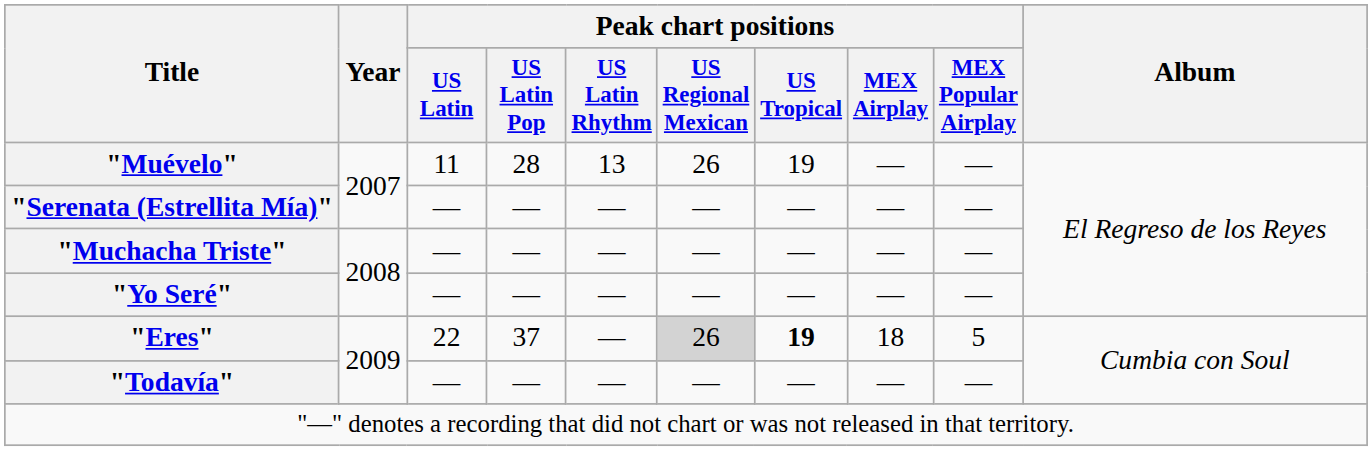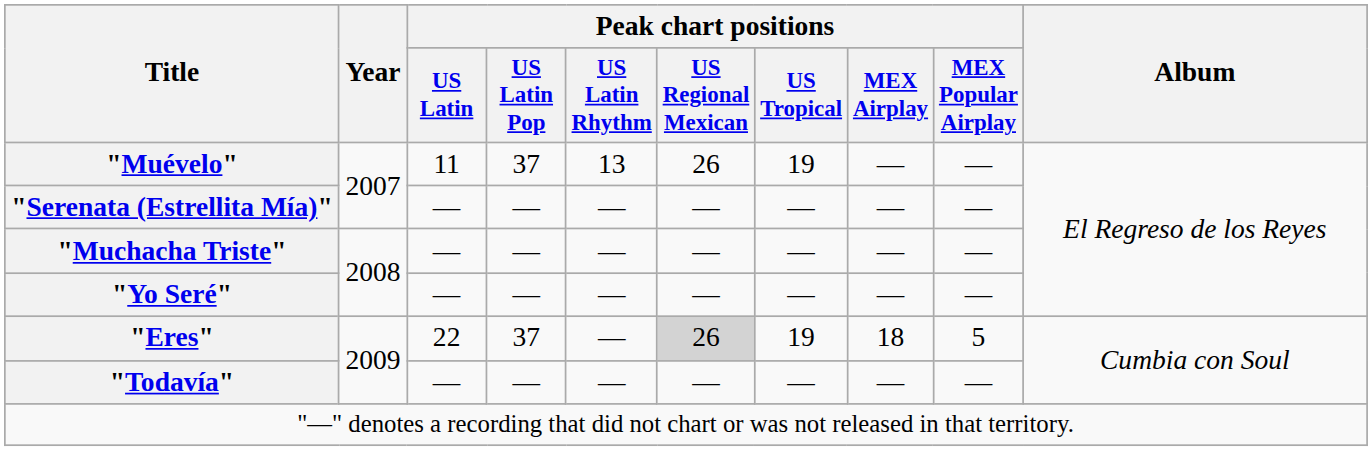"Muévelo" | Peak chart positions / US Latin Pop: 28 -> 37
"Eres" | Peak chart positions / US Tropical: bold -> normal
